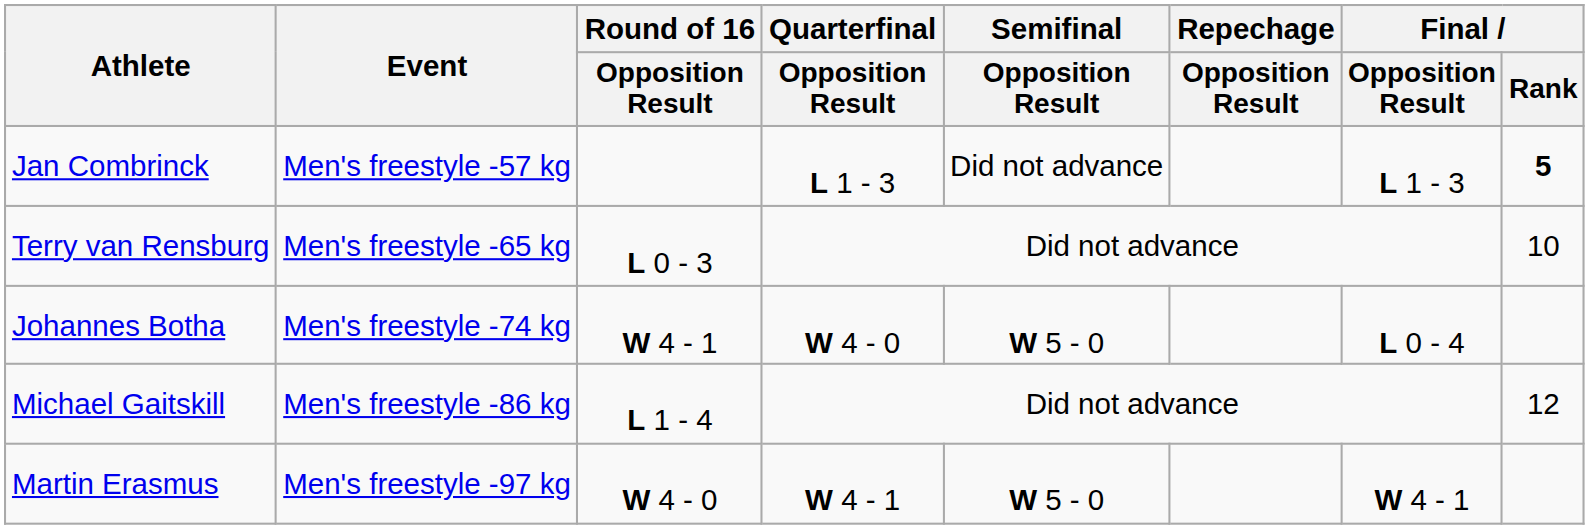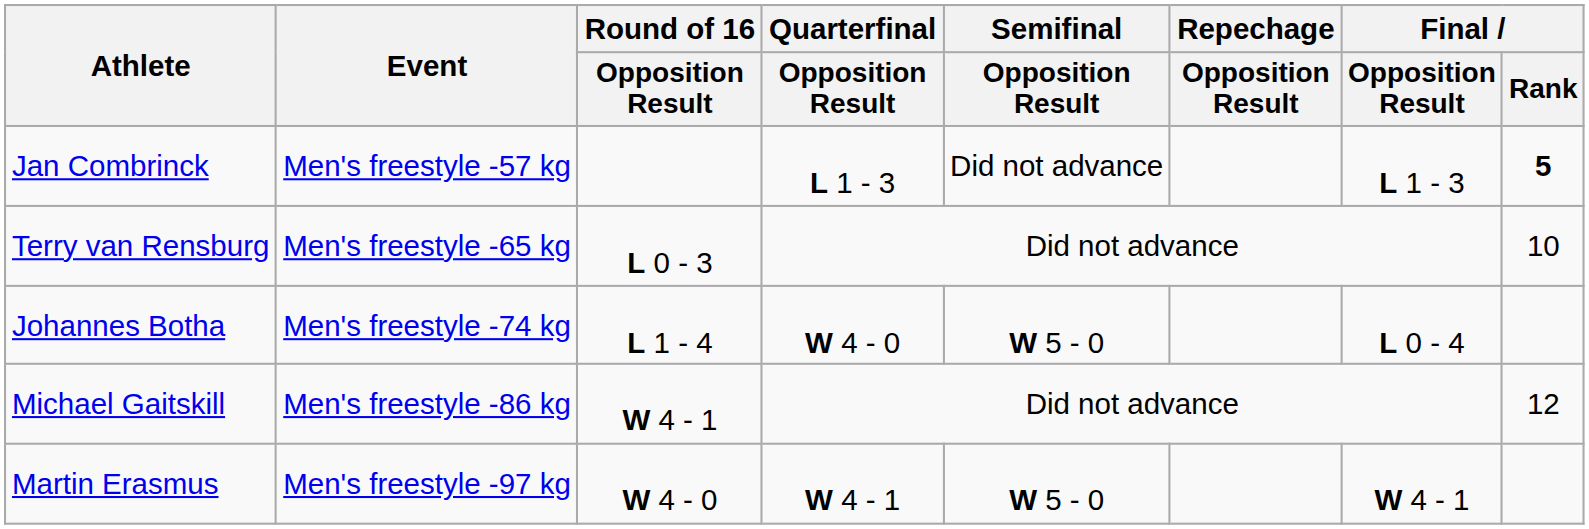Johannes Botha | Round of 16 / Opposition Result: W 4 - 1 -> L 1 - 4
Michael Gaitskill | Round of 16 / Opposition Result: L 1 - 4 -> W 4 - 1
